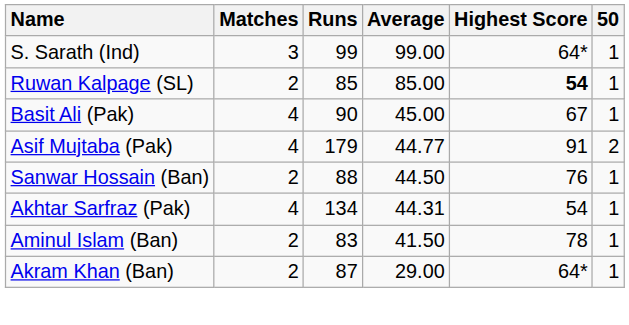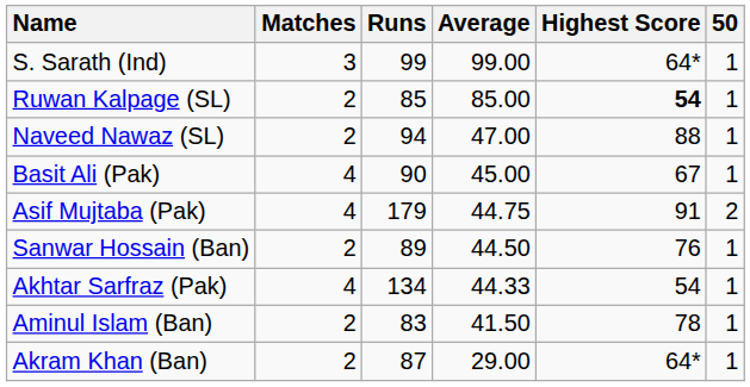+ row: Naveed Nawaz (SL) | 2 | 94 | 47.00 | 88 | 1
Asif Mujtaba (Pak) | Average: 44.77 -> 44.75
Sanwar Hossain (Ban) | Runs: 88 -> 89
Akhtar Sarfraz (Pak) | Average: 44.31 -> 44.33
